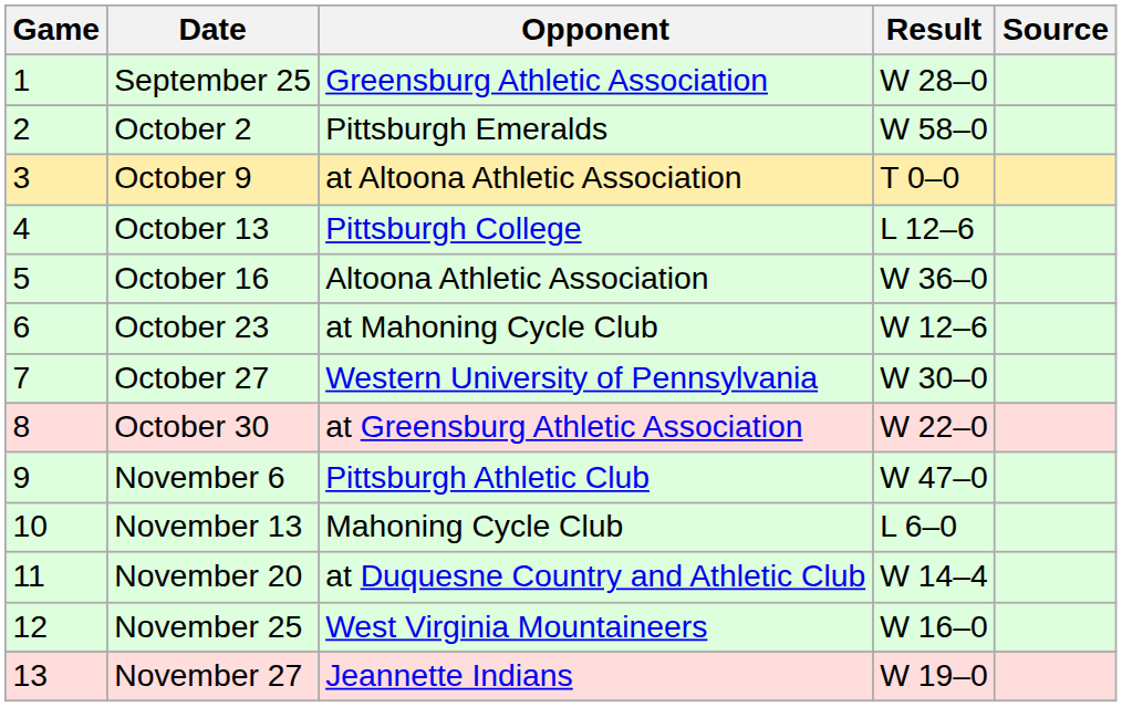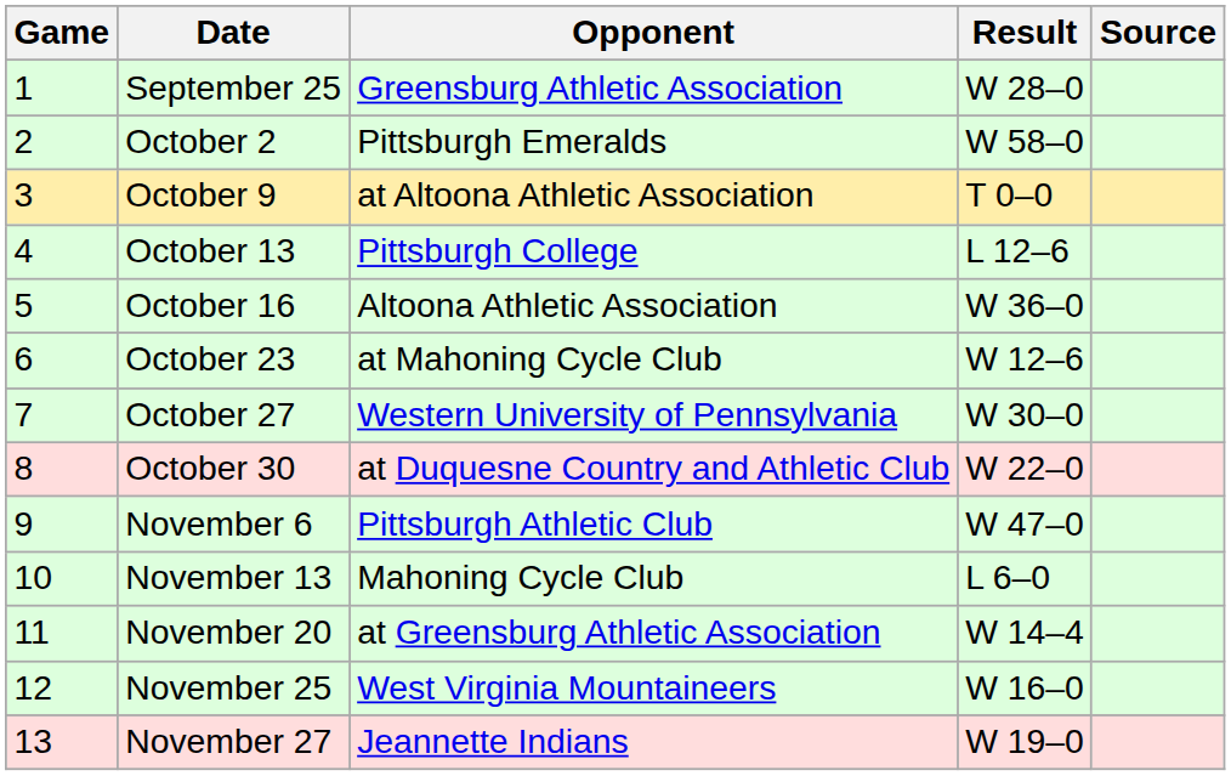October 30 | Opponent: at Greensburg Athletic Association -> at Duquesne Country and Athletic Club
November 20 | Opponent: at Duquesne Country and Athletic Club -> at Greensburg Athletic Association
